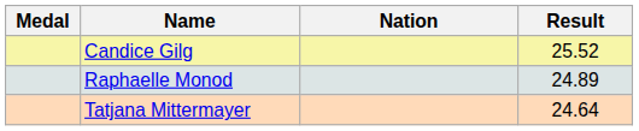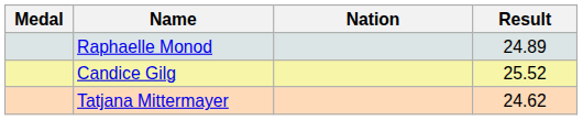rows swapped: Candice Gilg <-> Raphaelle Monod
Tatjana Mittermayer | Result: 24.64 -> 24.62
